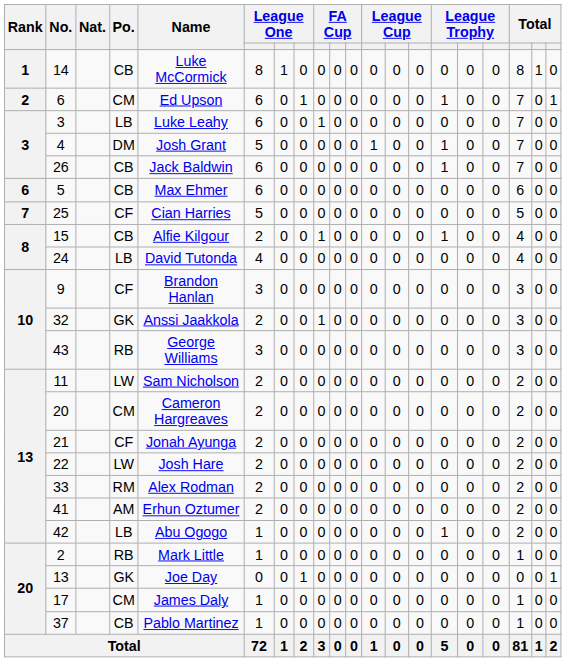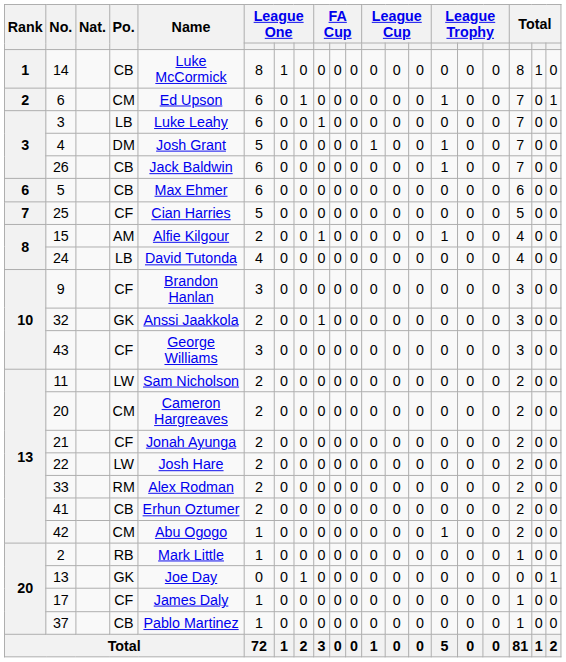15 | Po.: CB -> AM
43 | Po.: RB -> CF
41 | Po.: AM -> CB
42 | Po.: LB -> CM
17 | Po.: CM -> CF
